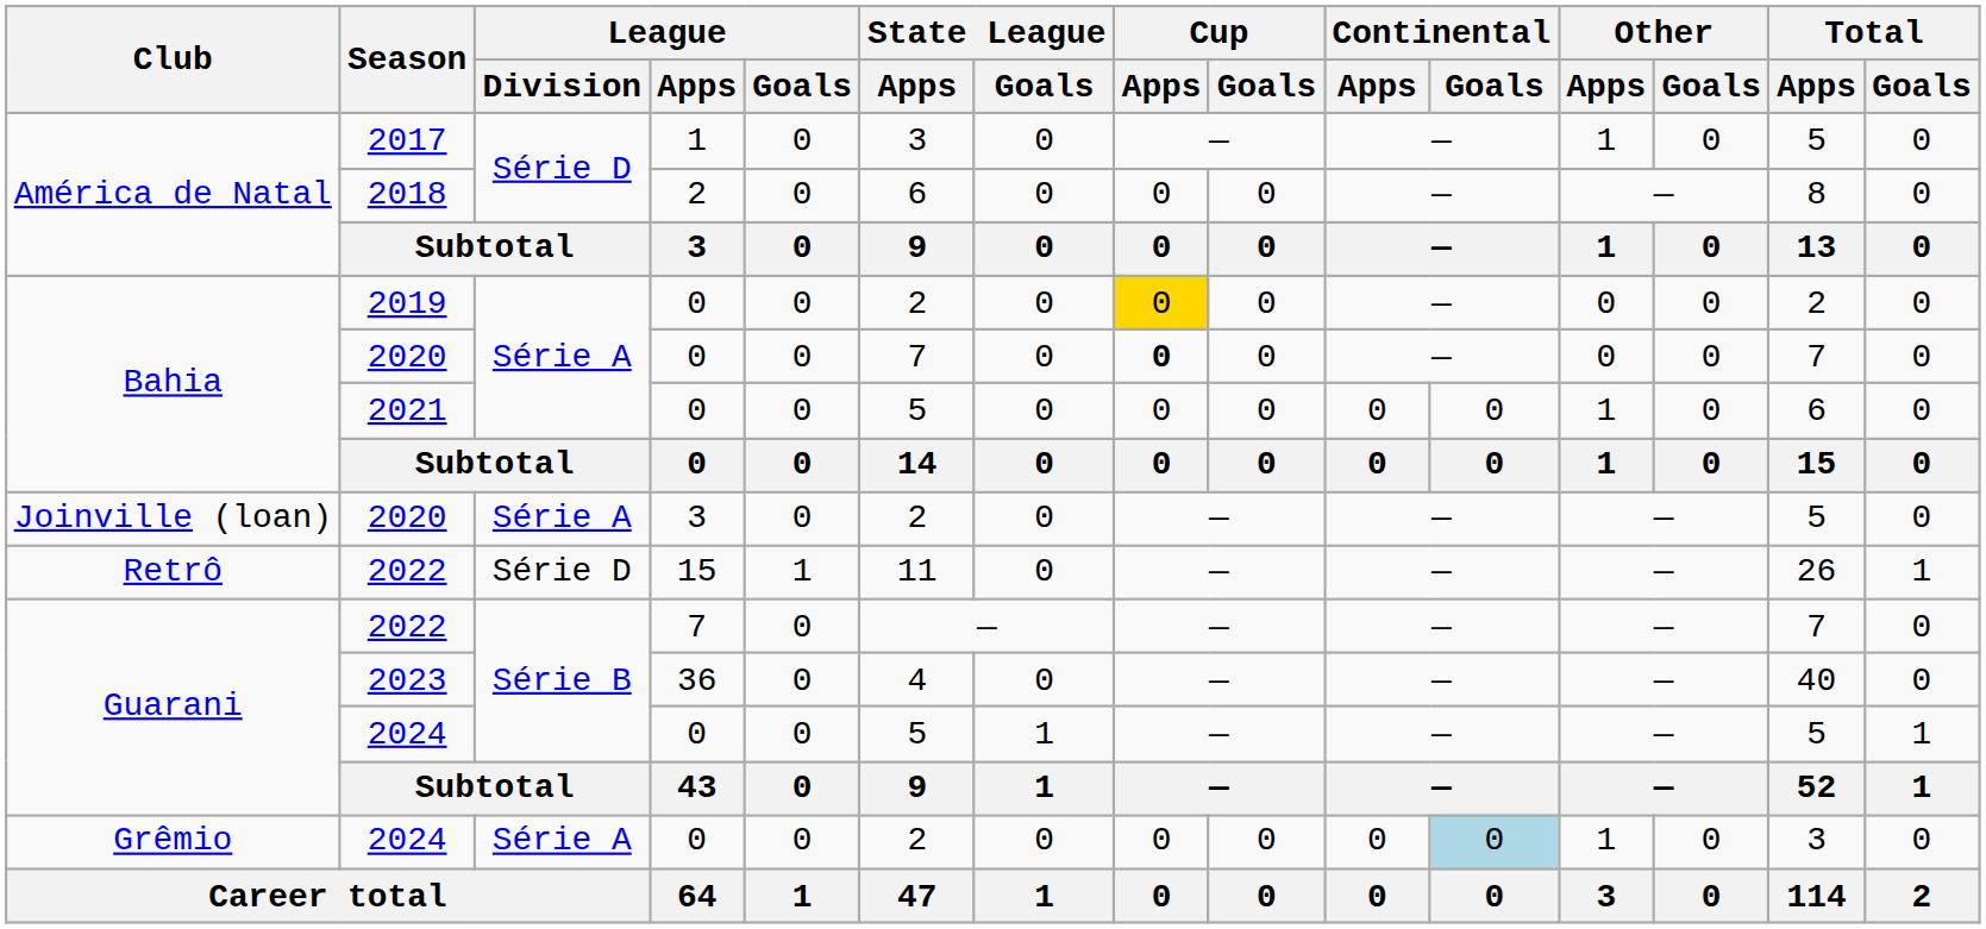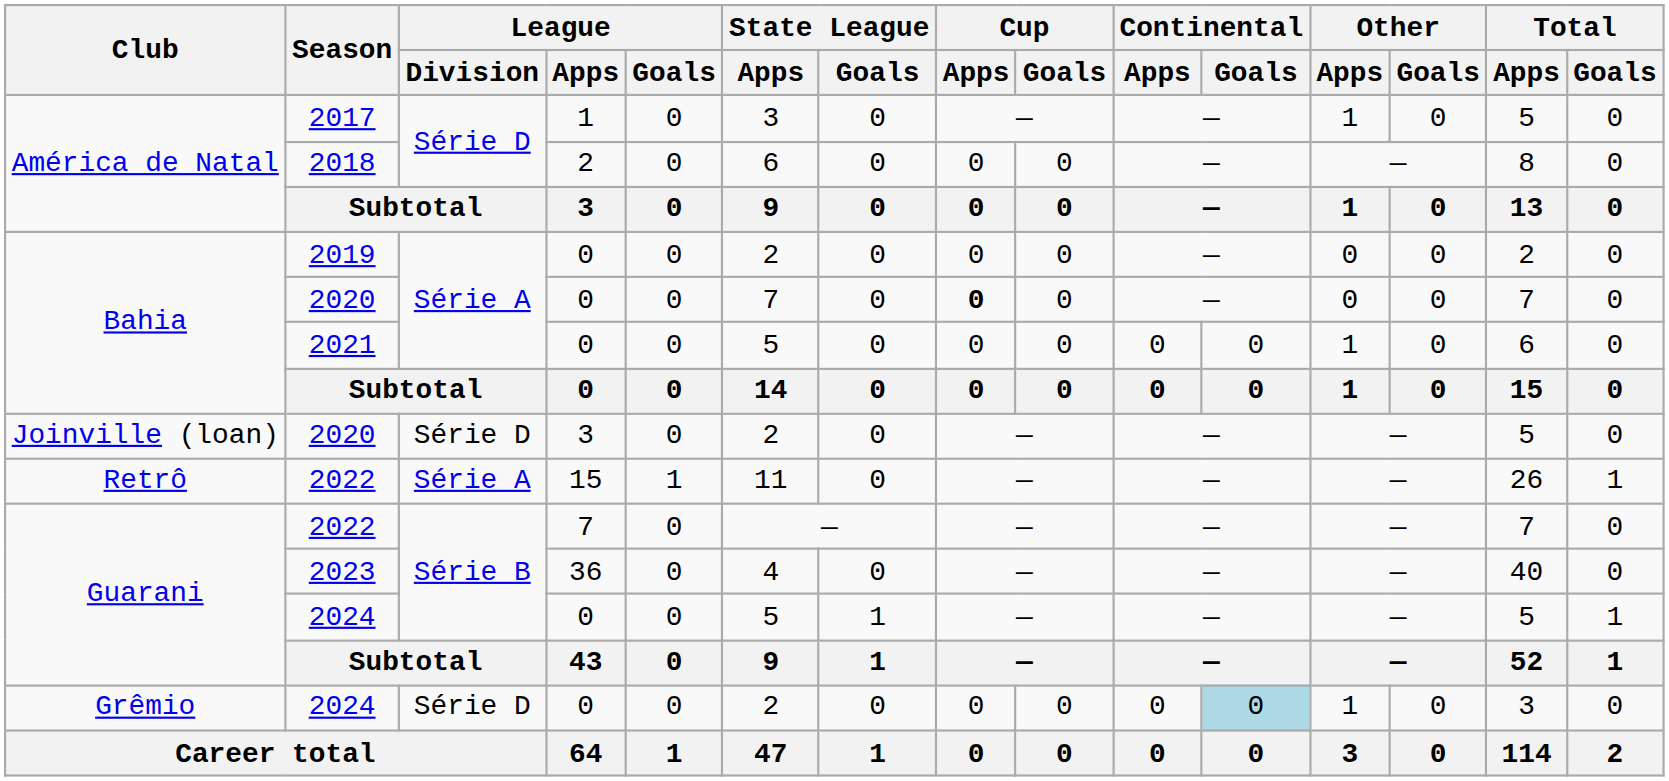2019 | Cup / Apps: gold background -> no background
Joinville (loan) / 2020 | League / Division: Série A -> Série D
Retrô / 2022 | League / Division: Série D -> Série A
Grêmio / 2024 | League / Division: Série A -> Série D
